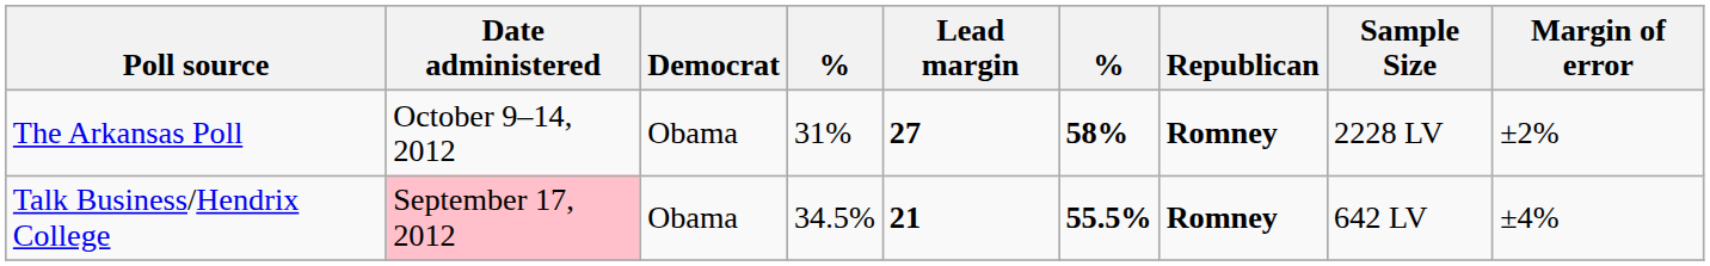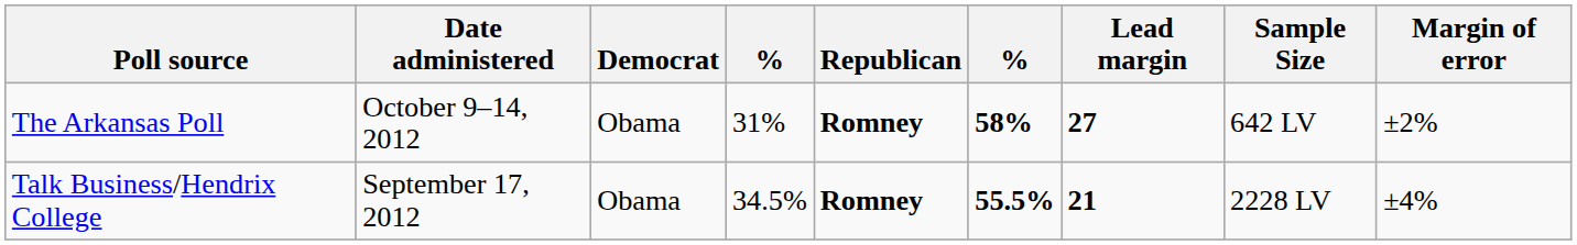columns swapped: Republican <-> Lead margin
The Arkansas Poll | Sample Size: 2228 LV -> 642 LV
Talk Business/Hendrix College | Date administered: pink background -> no background
Talk Business/Hendrix College | Sample Size: 642 LV -> 2228 LV
